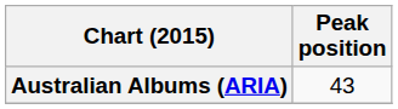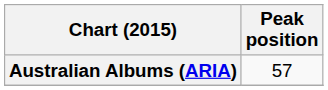Australian Albums (ARIA) | Peak position: 43 -> 57
